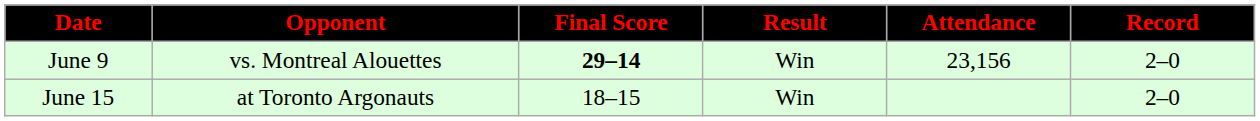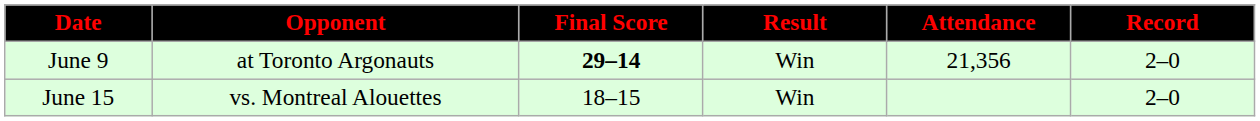June 9 | Opponent: vs. Montreal Alouettes -> at Toronto Argonauts
June 9 | Attendance: 23,156 -> 21,356
June 15 | Opponent: at Toronto Argonauts -> vs. Montreal Alouettes
